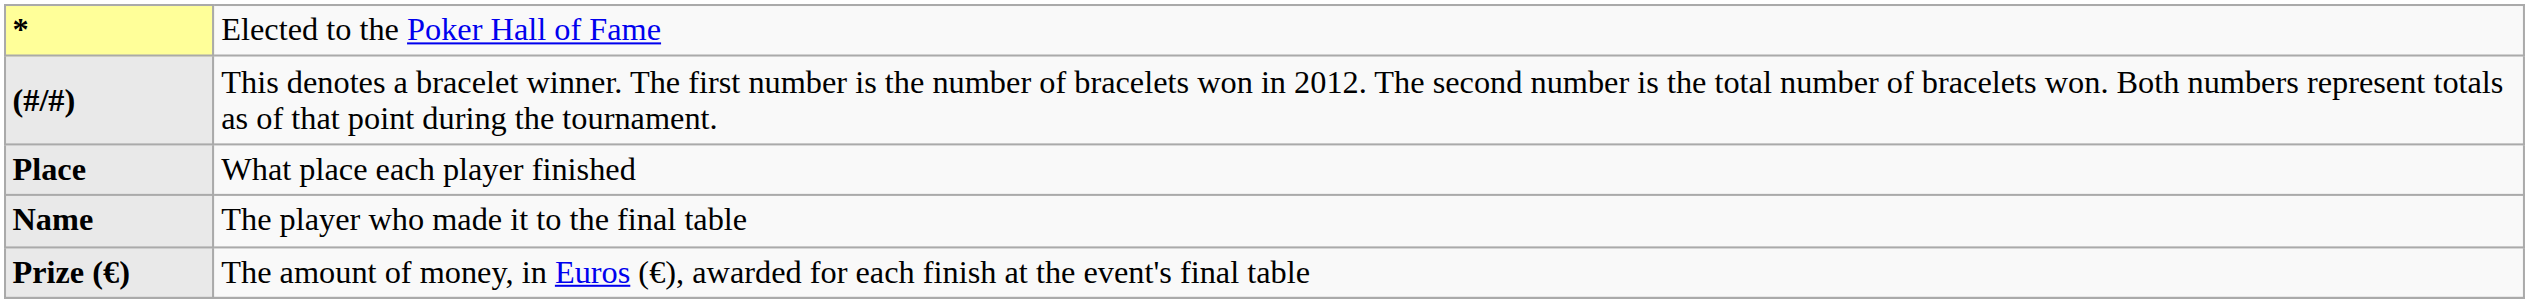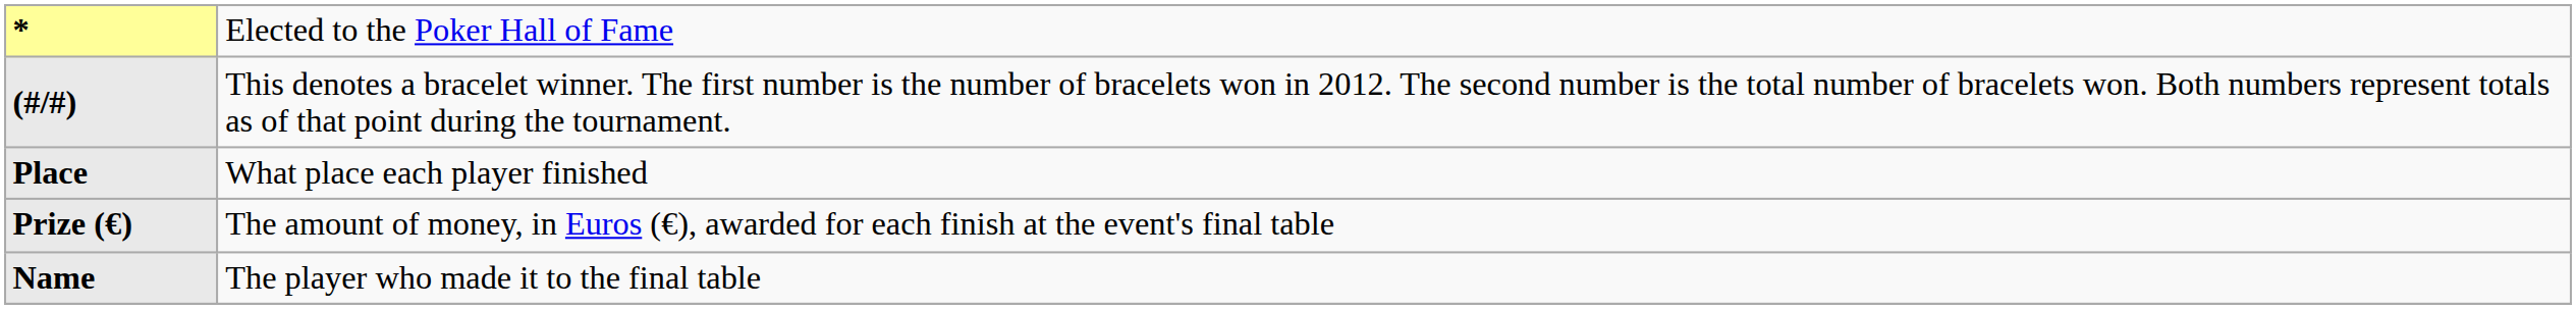rows swapped: Name <-> Prize (€)
